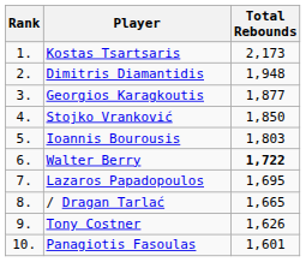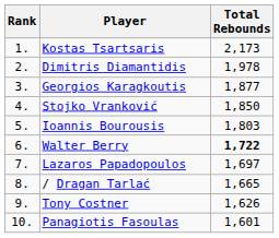Dimitris Diamantidis | Total Rebounds: 1,948 -> 1,978
Lazaros Papadopoulos | Total Rebounds: 1,695 -> 1,697
